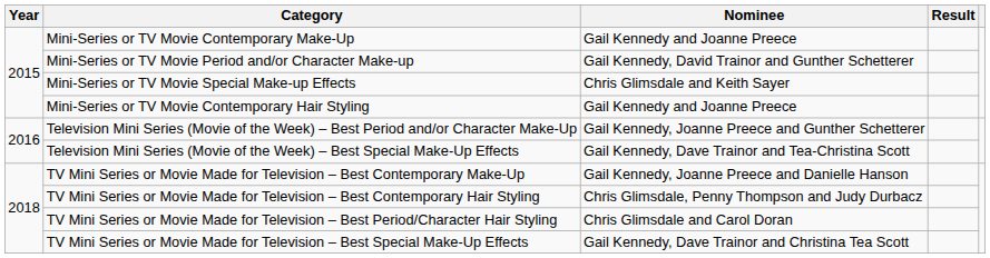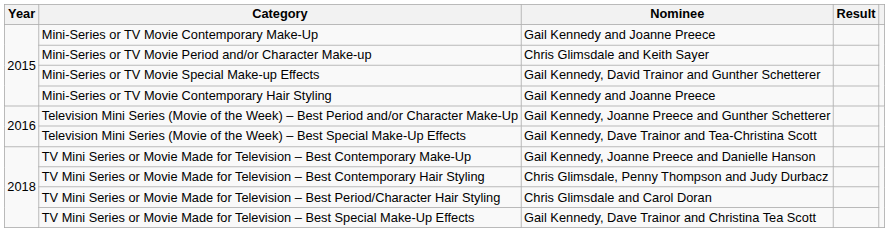Mini-Series or TV Movie Period and/or Character Make-up | Nominee: Gail Kennedy, David Trainor and Gunther Schetterer -> Chris Glimsdale and Keith Sayer
Mini-Series or TV Movie Special Make-up Effects | Nominee: Chris Glimsdale and Keith Sayer -> Gail Kennedy, David Trainor and Gunther Schetterer
